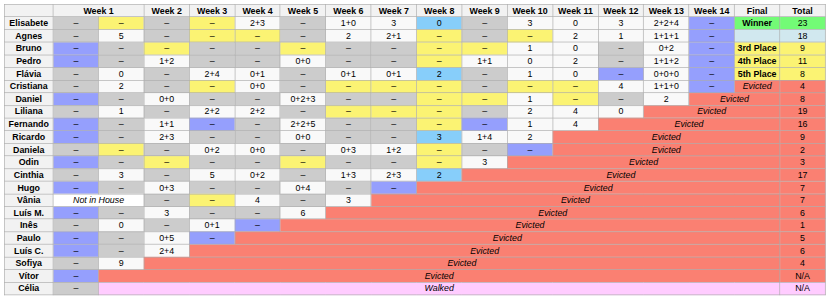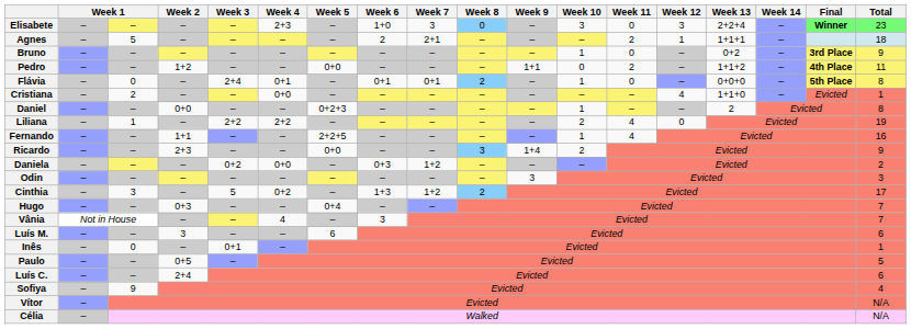Cristiana | Total: 4 -> 1
Cinthia | Week 7: 2+3 -> 1+2
